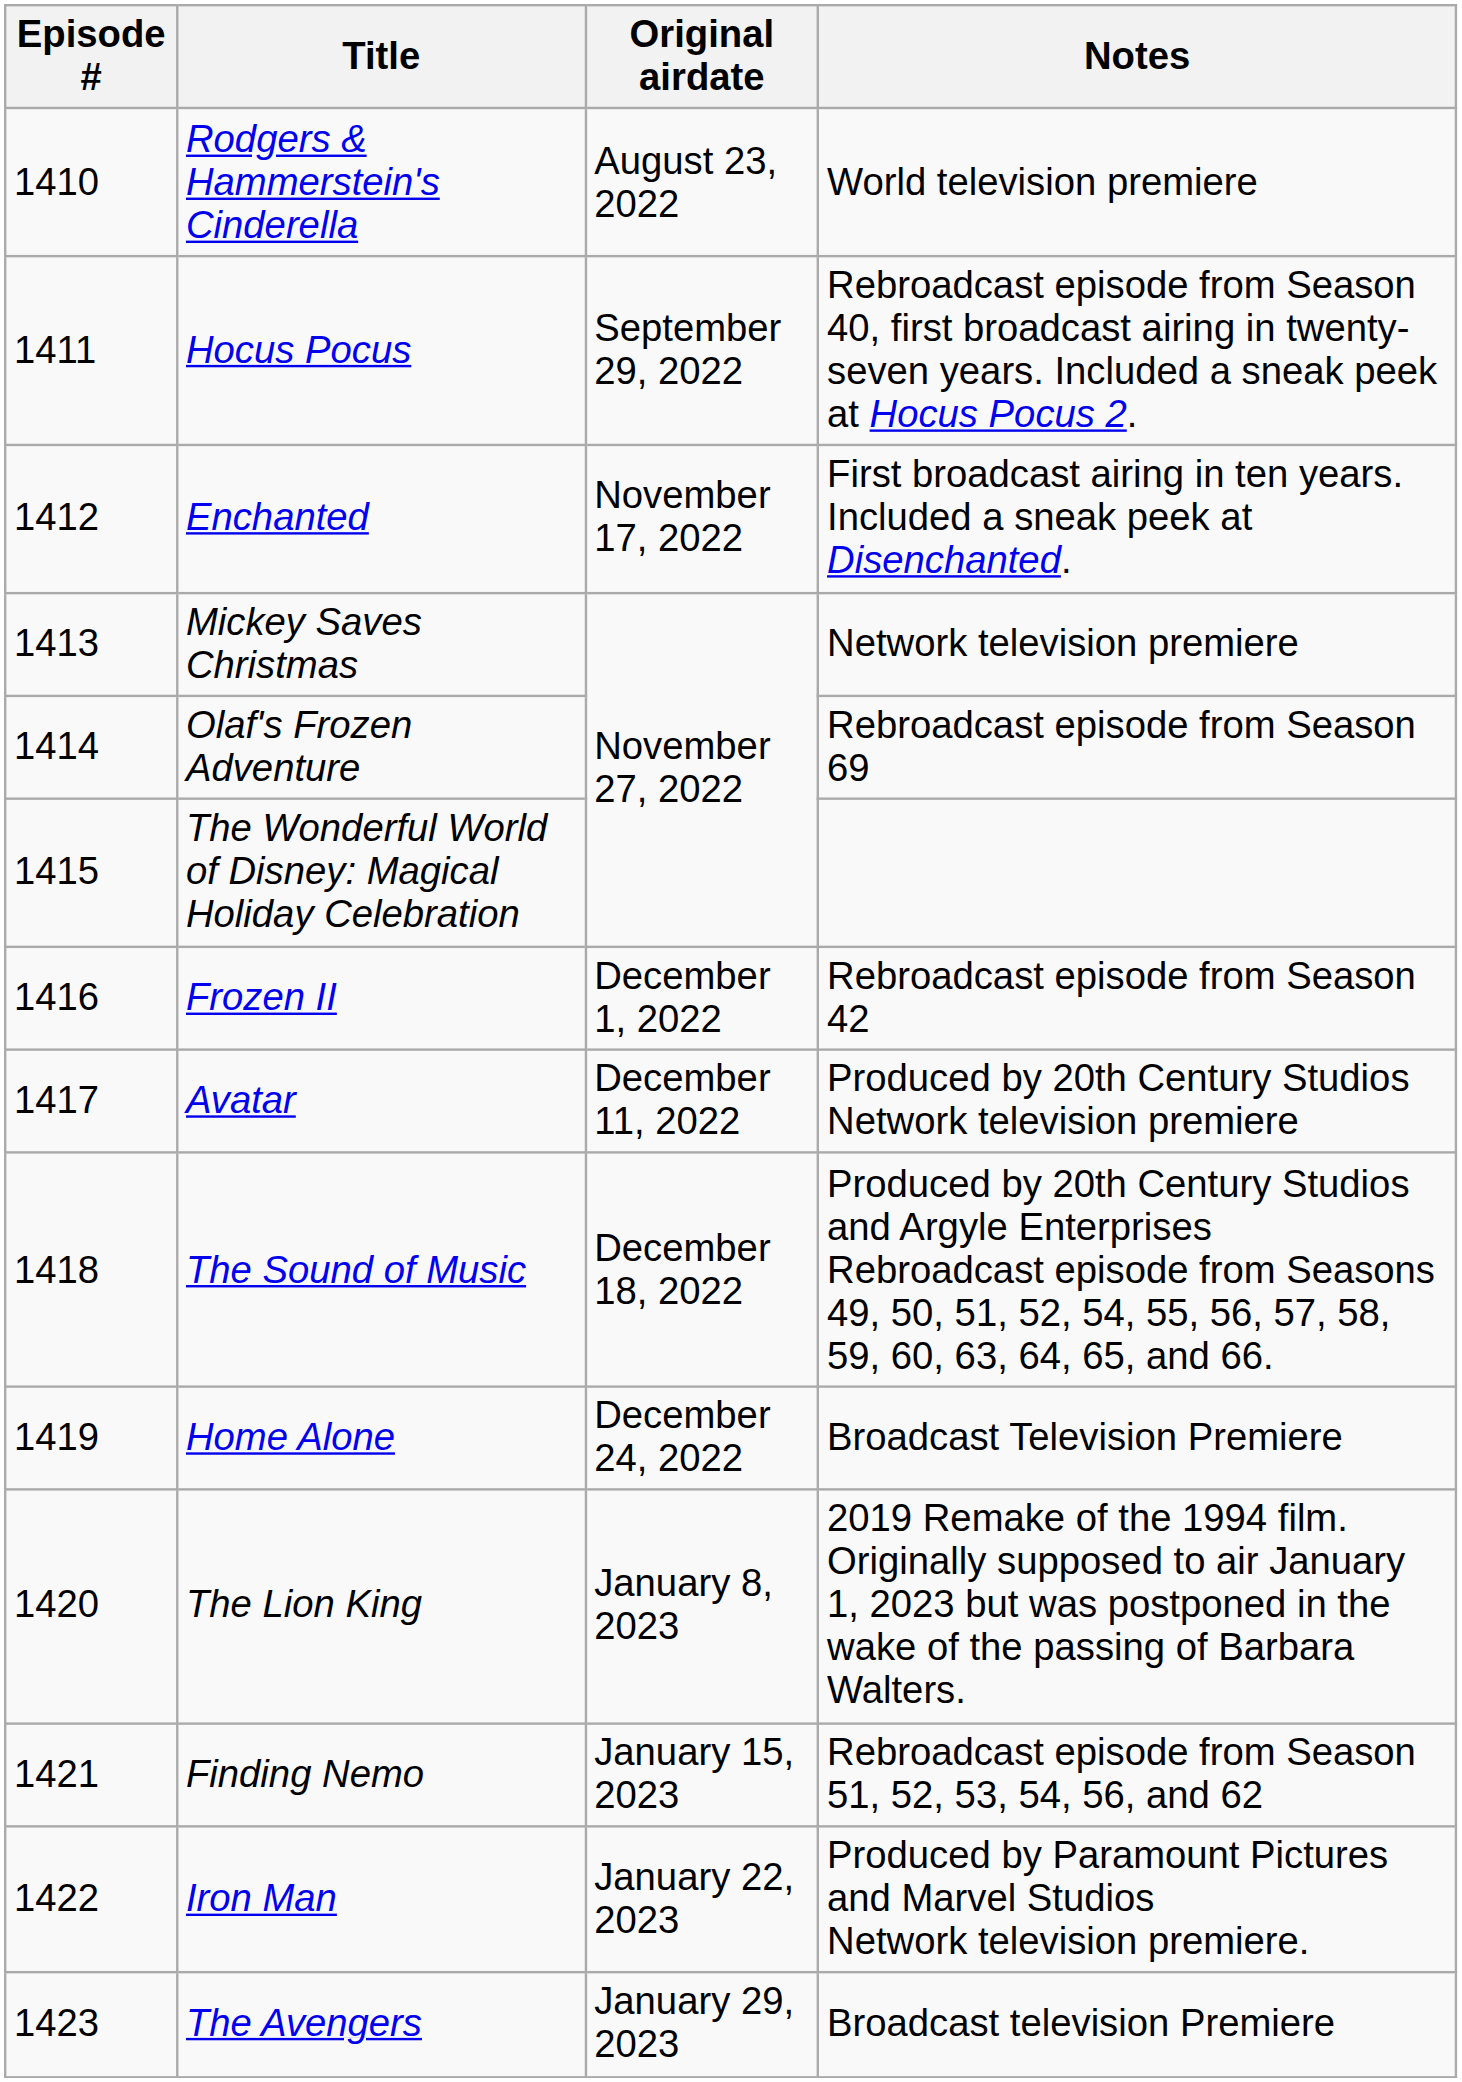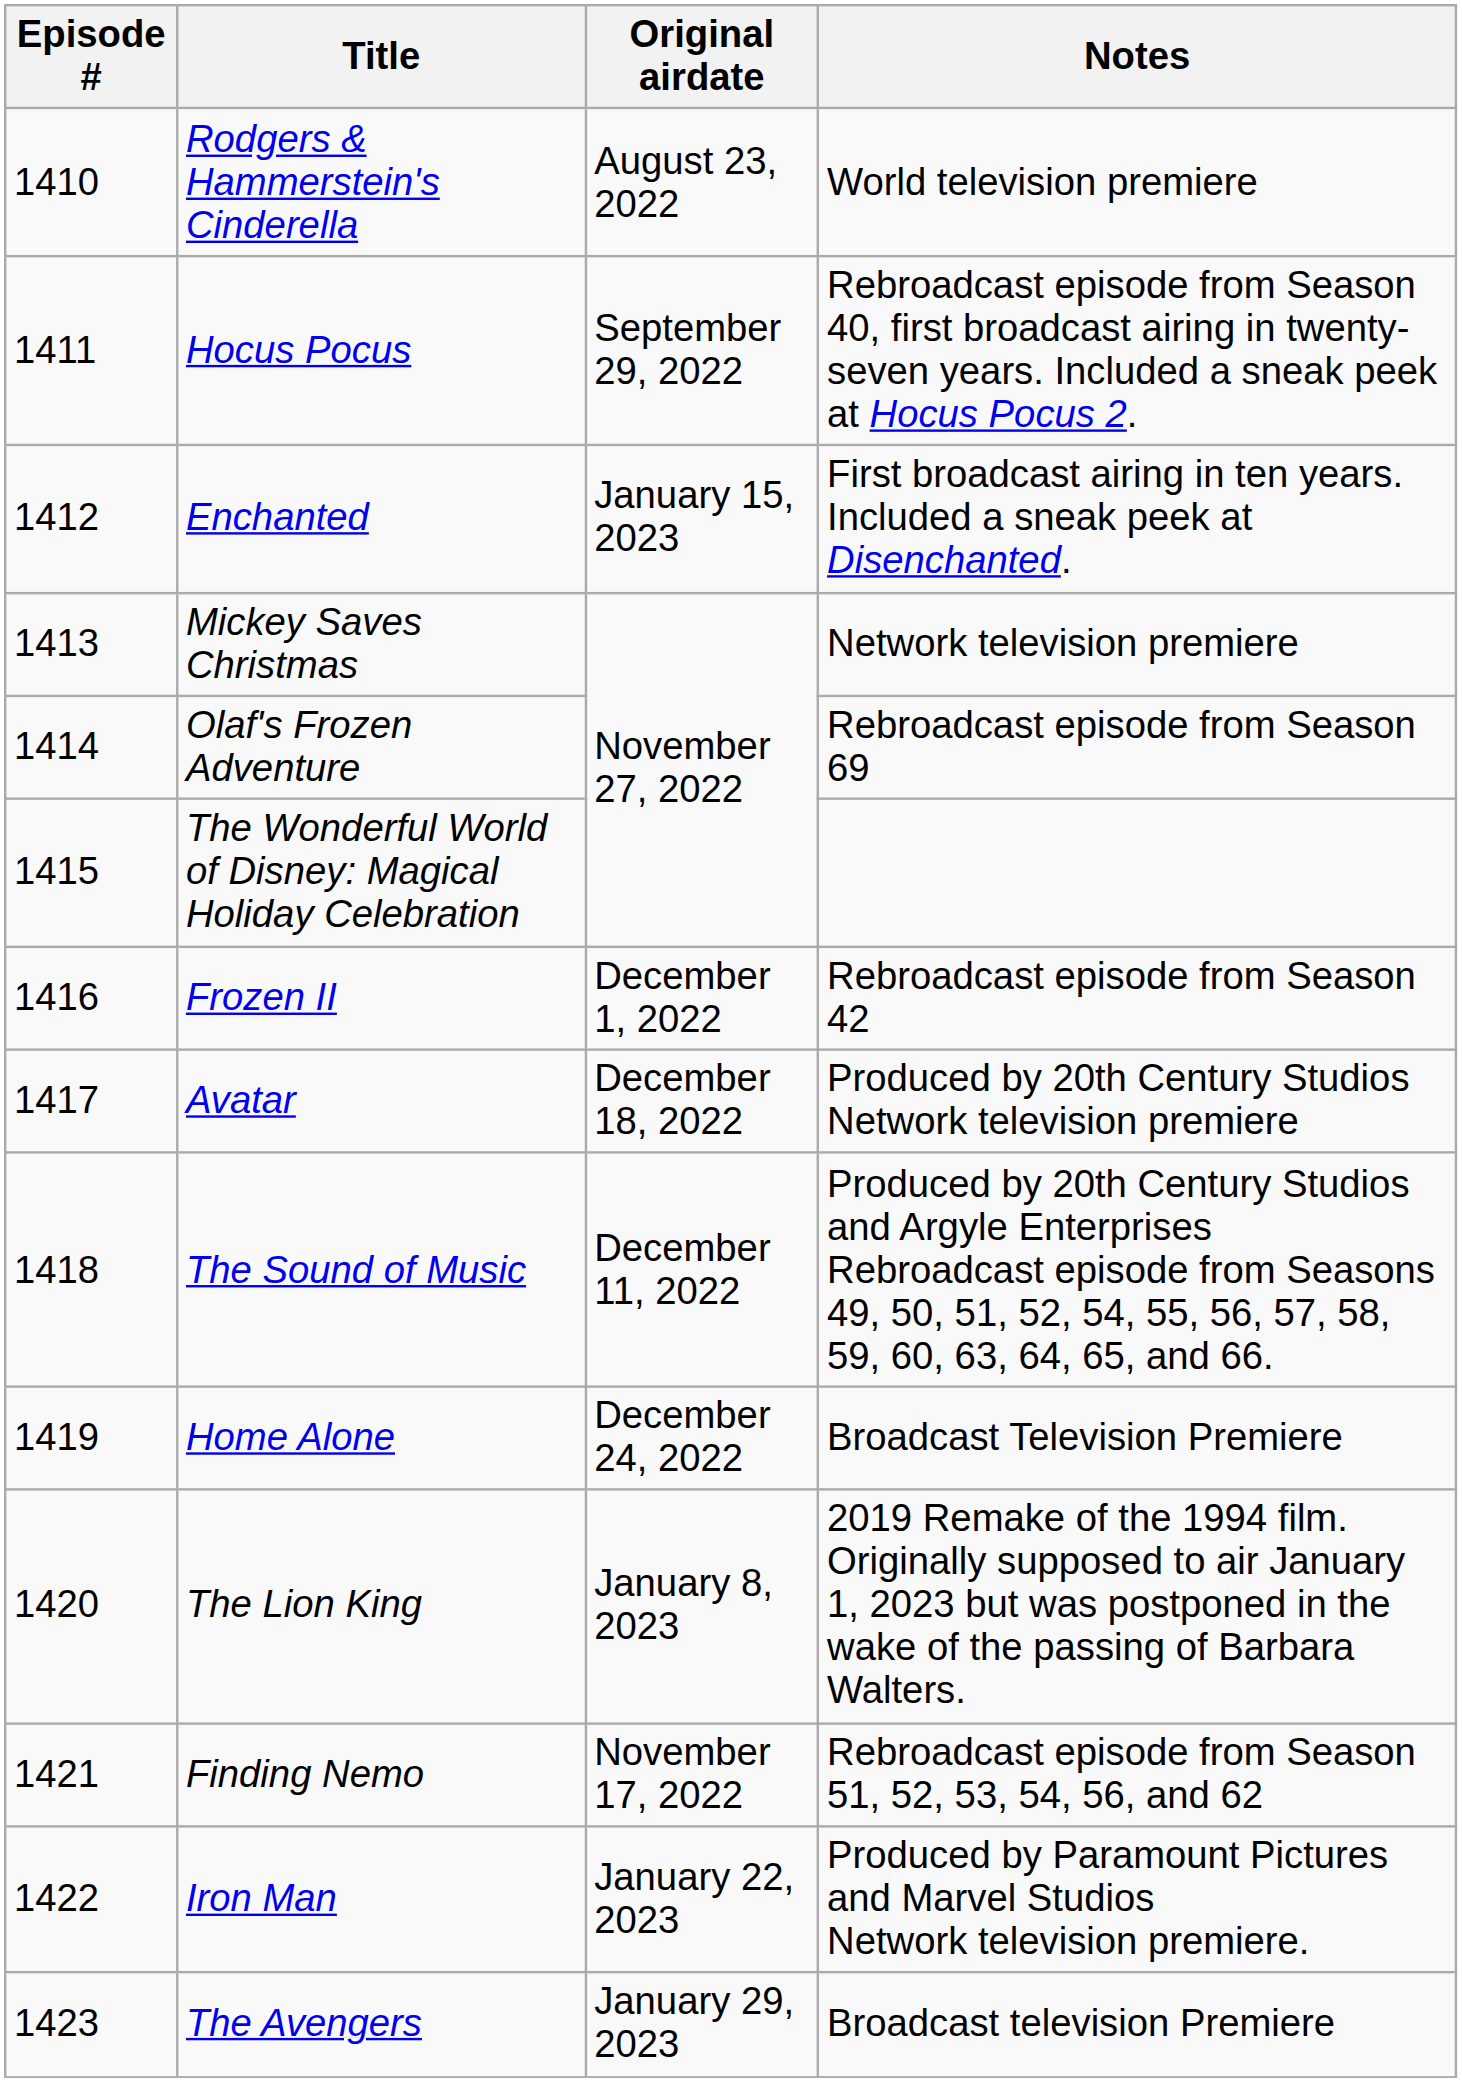Enchanted | Original airdate: November 17, 2022 -> January 15, 2023
Avatar | Original airdate: December 11, 2022 -> December 18, 2022
The Sound of Music | Original airdate: December 18, 2022 -> December 11, 2022
Finding Nemo | Original airdate: January 15, 2023 -> November 17, 2022
